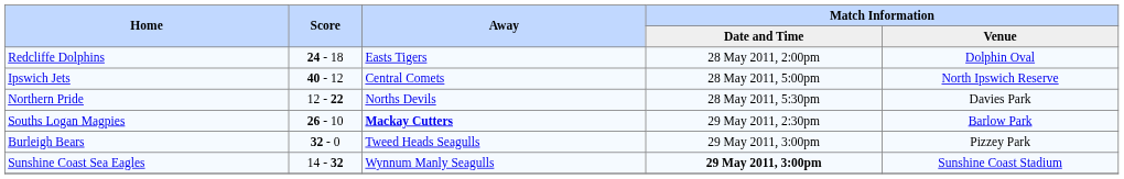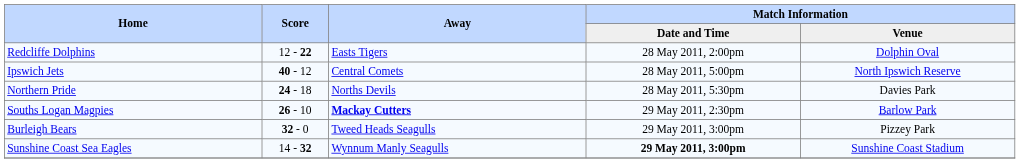Redcliffe Dolphins | Score: 24 - 18 -> 12 - 22
Northern Pride | Score: 12 - 22 -> 24 - 18
